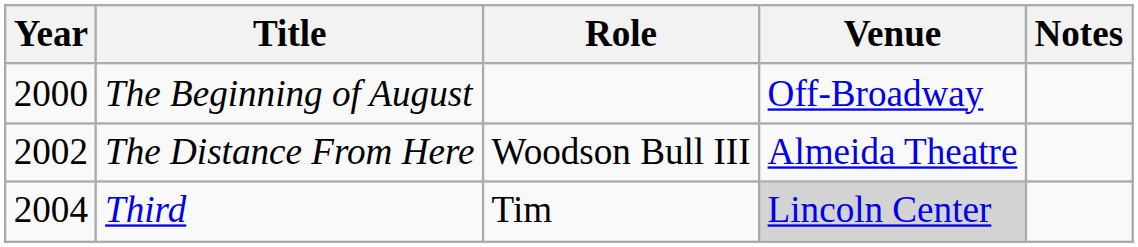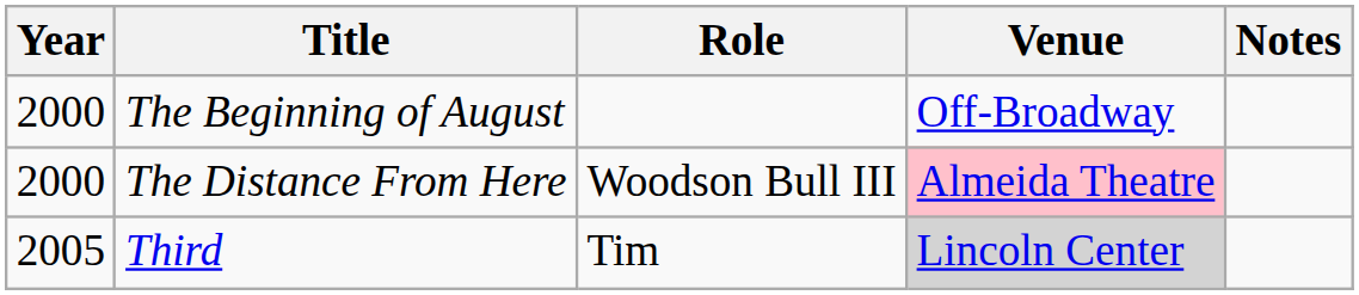The Distance From Here | Year: 2002 -> 2000
The Distance From Here | Venue: no background -> pink background
Third | Year: 2004 -> 2005
